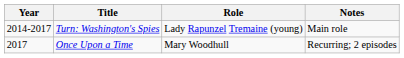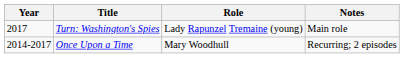Turn: Washington's Spies | Year: 2014-2017 -> 2017
Once Upon a Time | Year: 2017 -> 2014-2017
